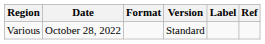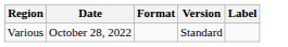- column: Ref
